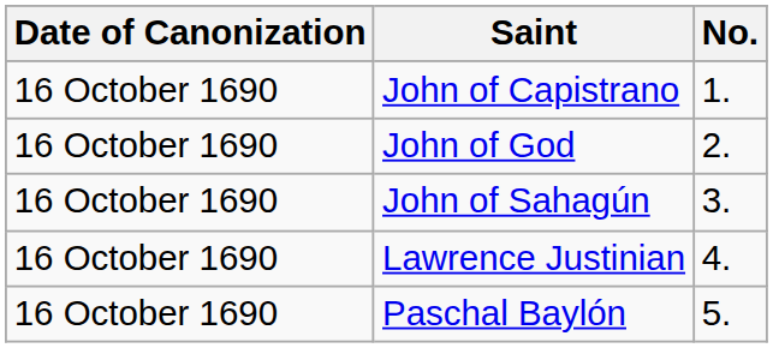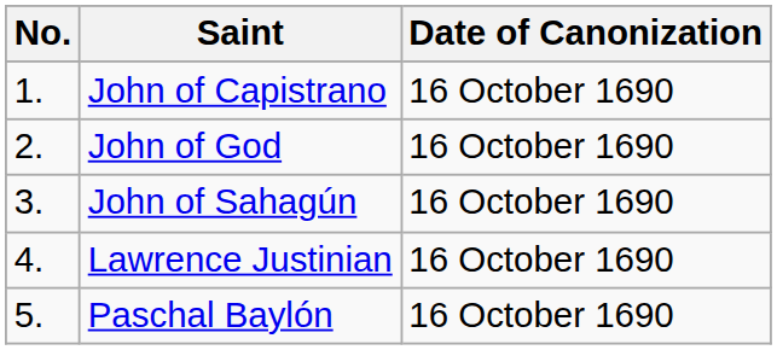columns swapped: No. <-> Date of Canonization
